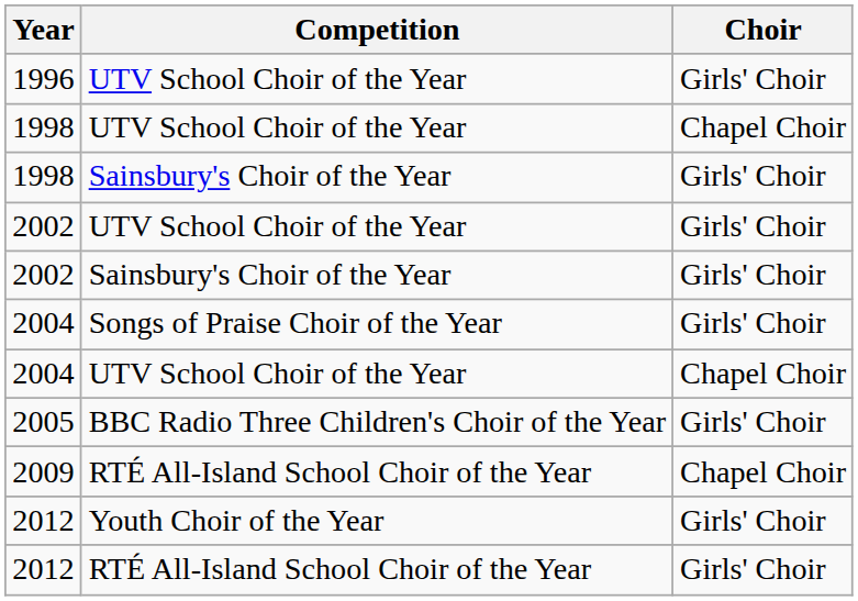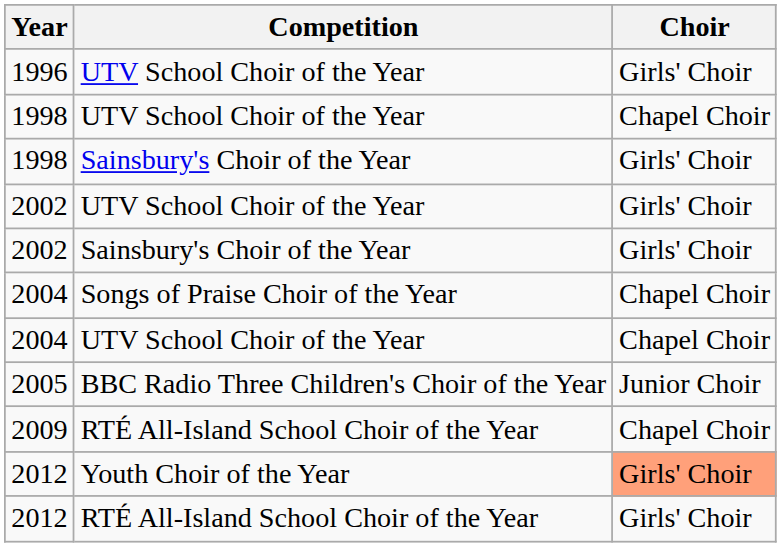2004 / Songs of Praise Choir of the Year | Choir: Girls' Choir -> Chapel Choir
2005 | Choir: Girls' Choir -> Junior Choir
2012 / Youth Choir of the Year | Choir: no background -> lightsalmon background
